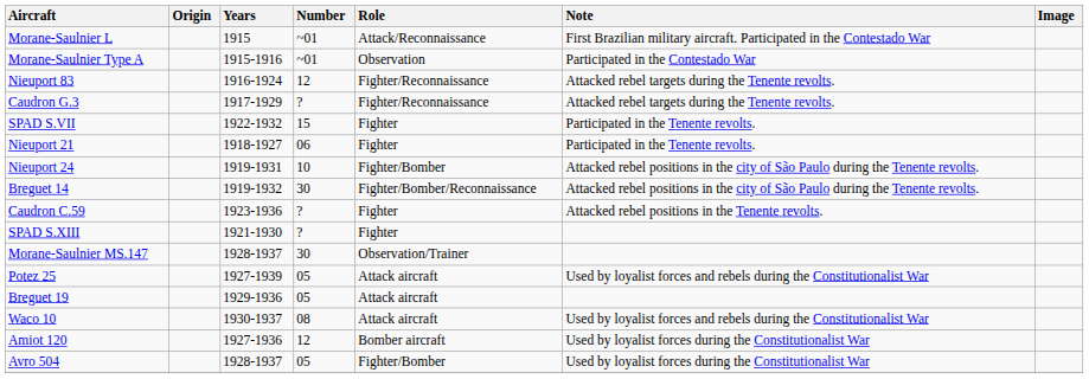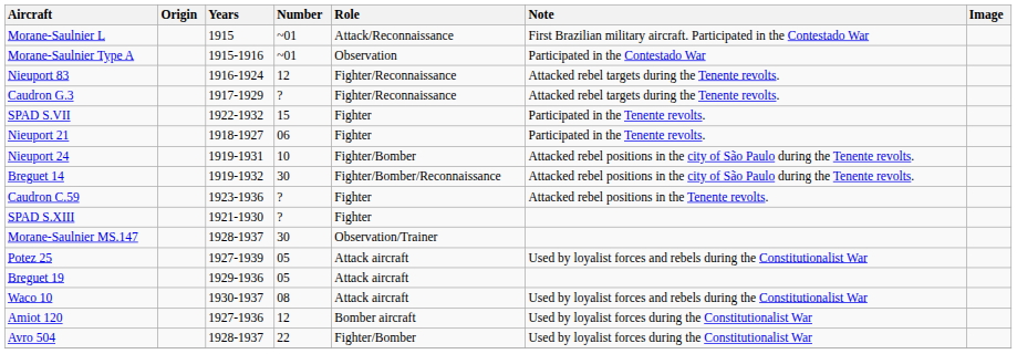Avro 504 | Number: 05 -> 22
